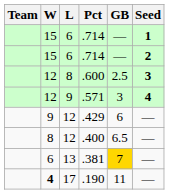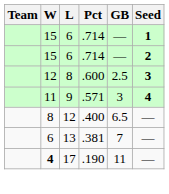.571 | W: 12 -> 11
- row: 9 | 12 | .429 | 6 | —
.381 | GB: gold background -> no background
